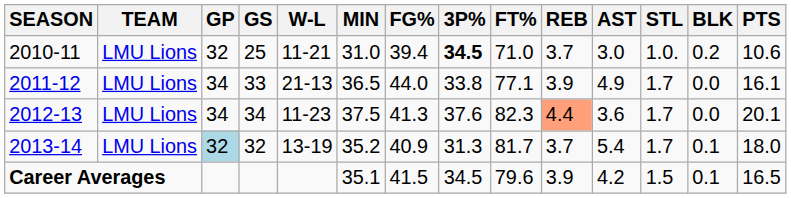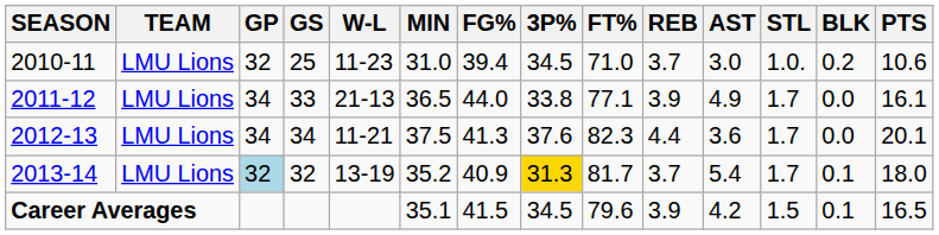2010-11 | W-L: 11-21 -> 11-23
2010-11 | 3P%: bold -> normal
2012-13 | W-L: 11-23 -> 11-21
2012-13 | REB: lightsalmon background -> no background
2013-14 | 3P%: no background -> gold background
